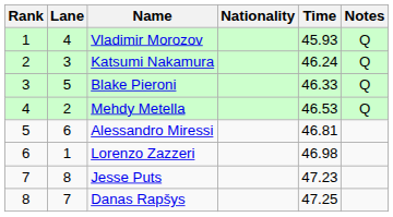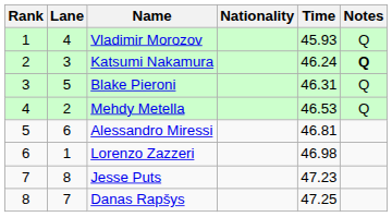Katsumi Nakamura | Notes: normal -> bold
Blake Pieroni | Time: 46.33 -> 46.31
